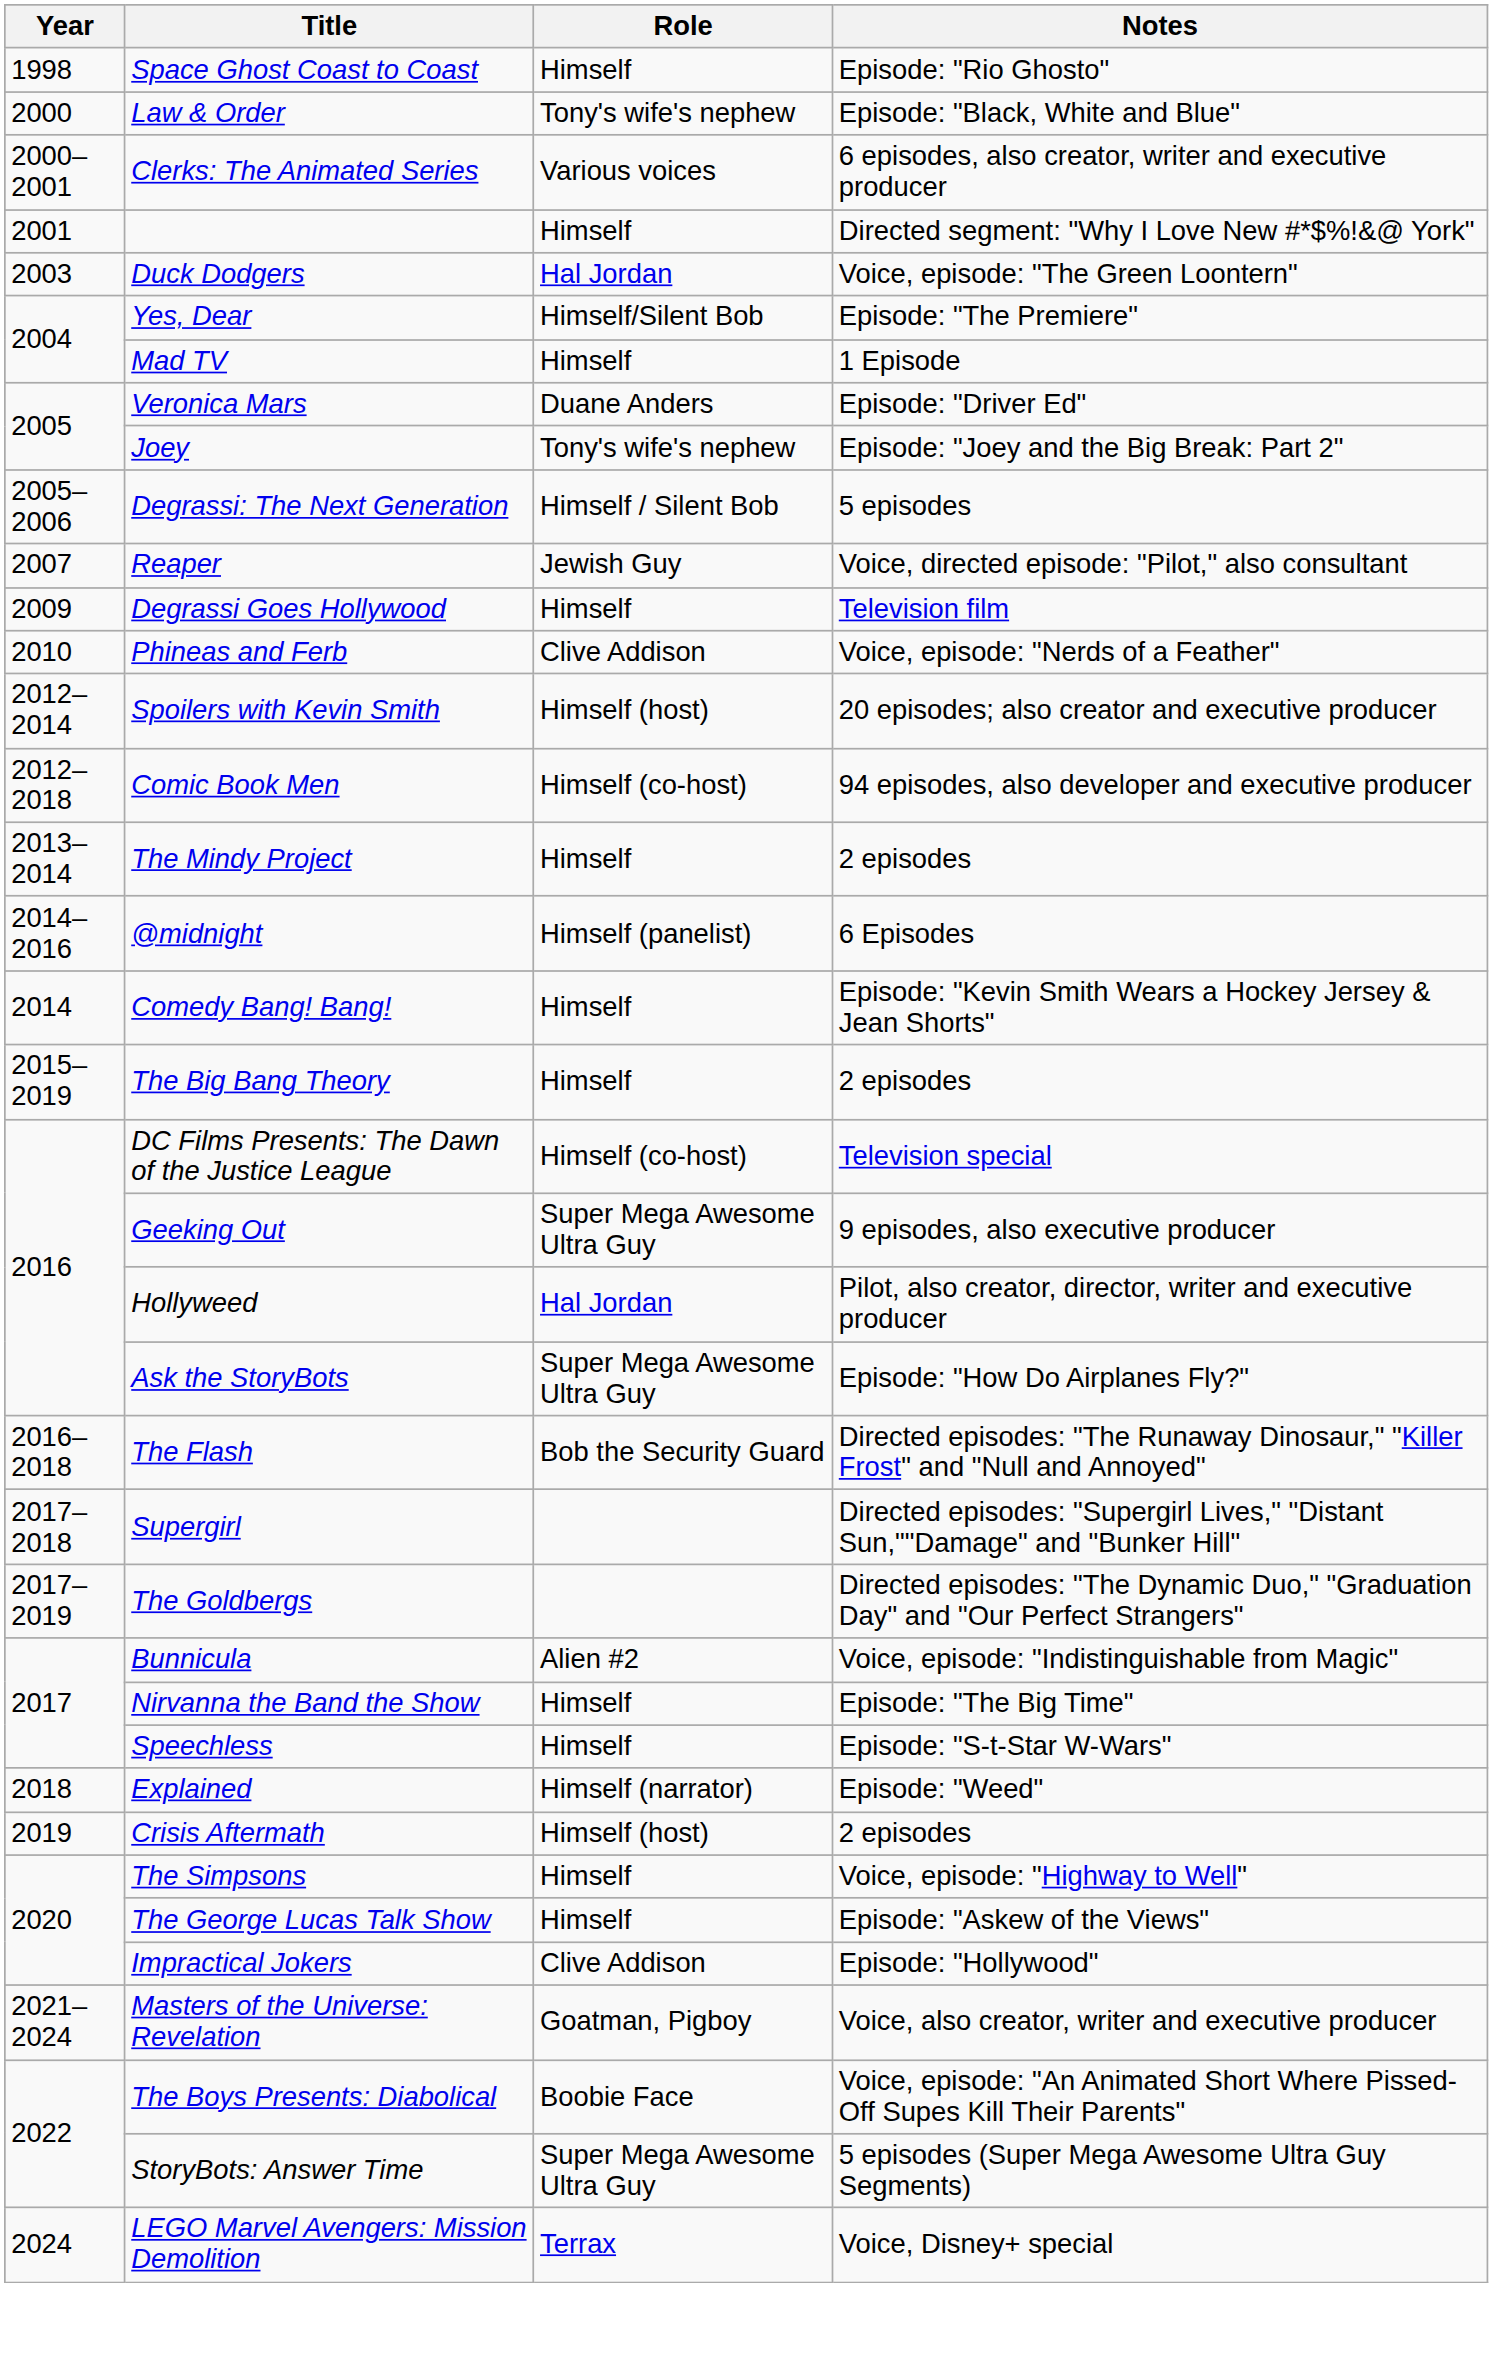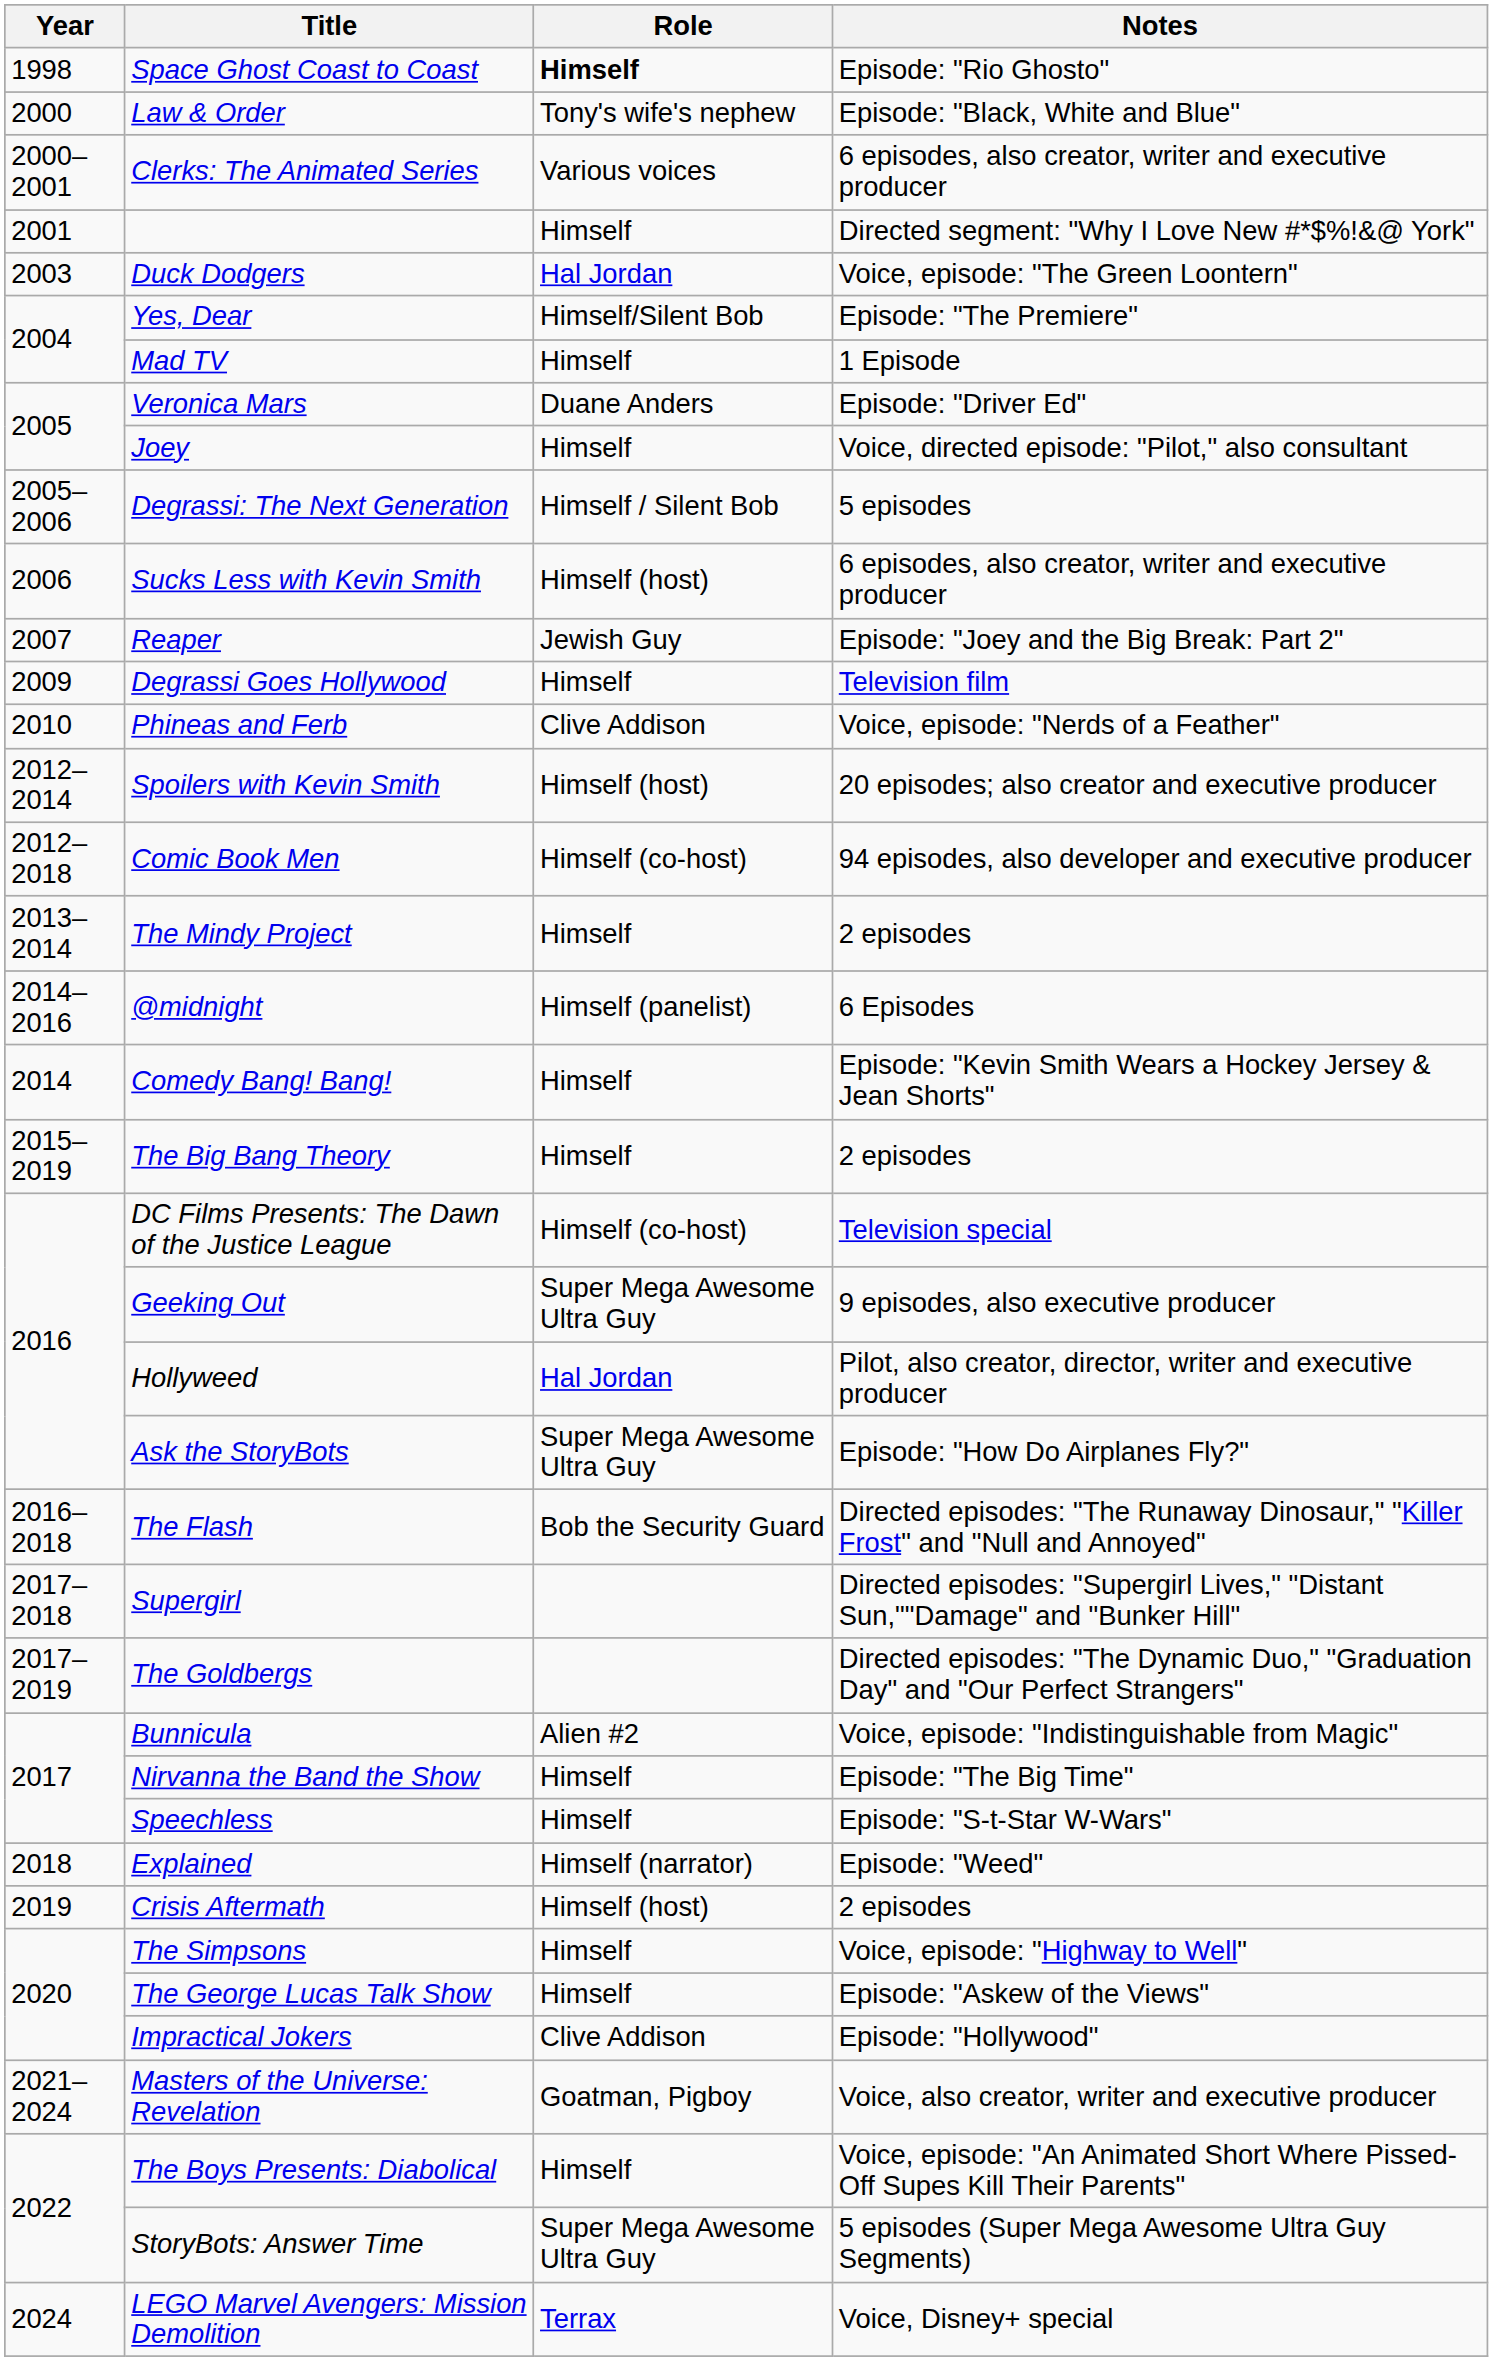Space Ghost Coast to Coast | Role: normal -> bold
Joey | Role: Tony's wife's nephew -> Himself
Joey | Notes: Episode: "Joey and the Big Break: Part 2" -> Voice, directed episode: "Pilot," also consultant
+ row: 2006 | Sucks Less with Kevin Smith | Himself (host) | 6 episodes, also creator, writer and executive producer
Reaper | Notes: Voice, directed episode: "Pilot," also consultant -> Episode: "Joey and the Big Break: Part 2"
The Boys Presents: Diabolical | Role: Boobie Face -> Himself
